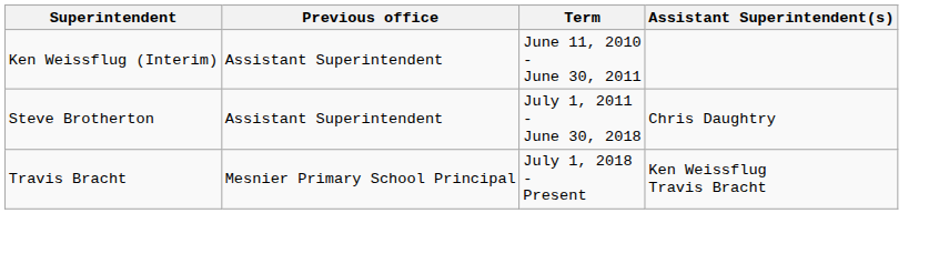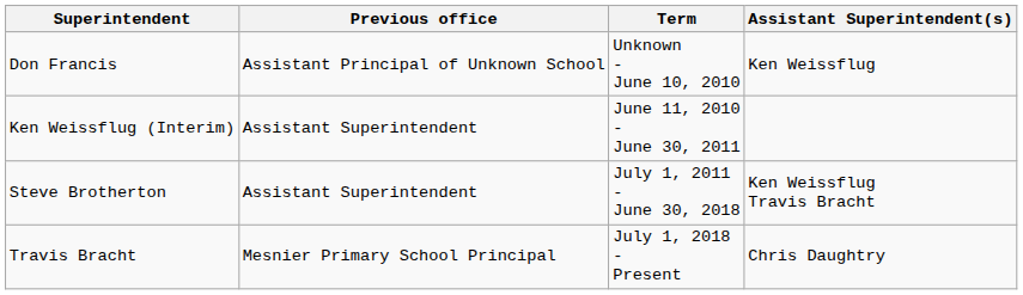+ row: Don Francis | Assistant Principal of Unknown School | Unknown - June 10, 2010 | Ken Weissflug
Steve Brotherton | Assistant Superintendent(s): Chris Daughtry -> Ken Weissflug Travis Bracht
Travis Bracht | Assistant Superintendent(s): Ken Weissflug Travis Bracht -> Chris Daughtry
